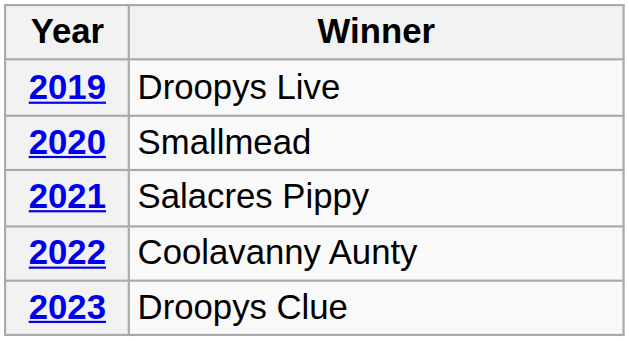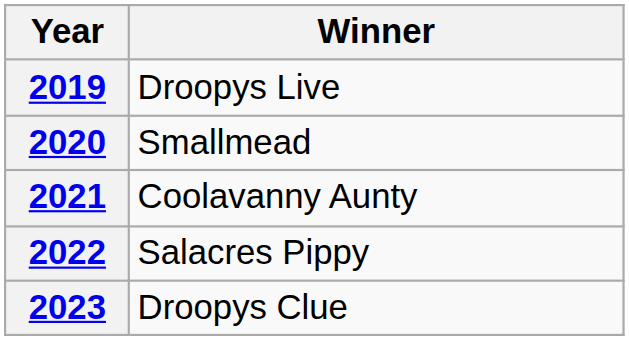2021 | Winner: Salacres Pippy -> Coolavanny Aunty
2022 | Winner: Coolavanny Aunty -> Salacres Pippy
